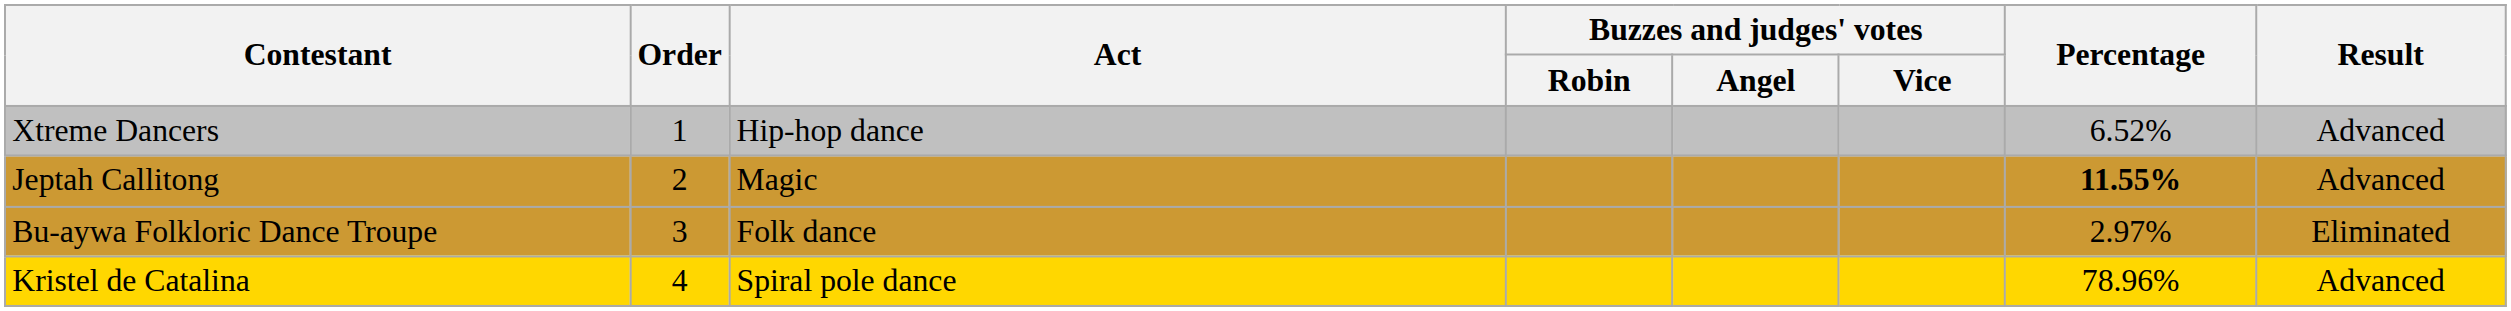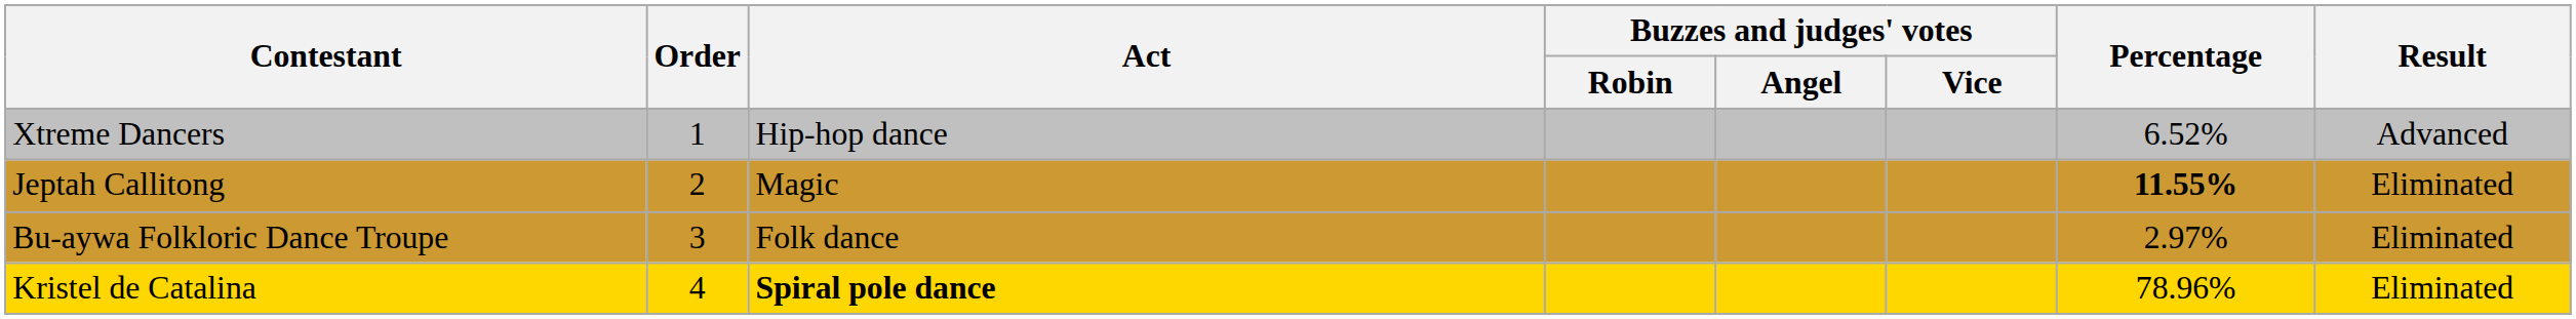Jeptah Callitong | Result: Advanced -> Eliminated
Kristel de Catalina | Act: normal -> bold
Kristel de Catalina | Result: Advanced -> Eliminated
